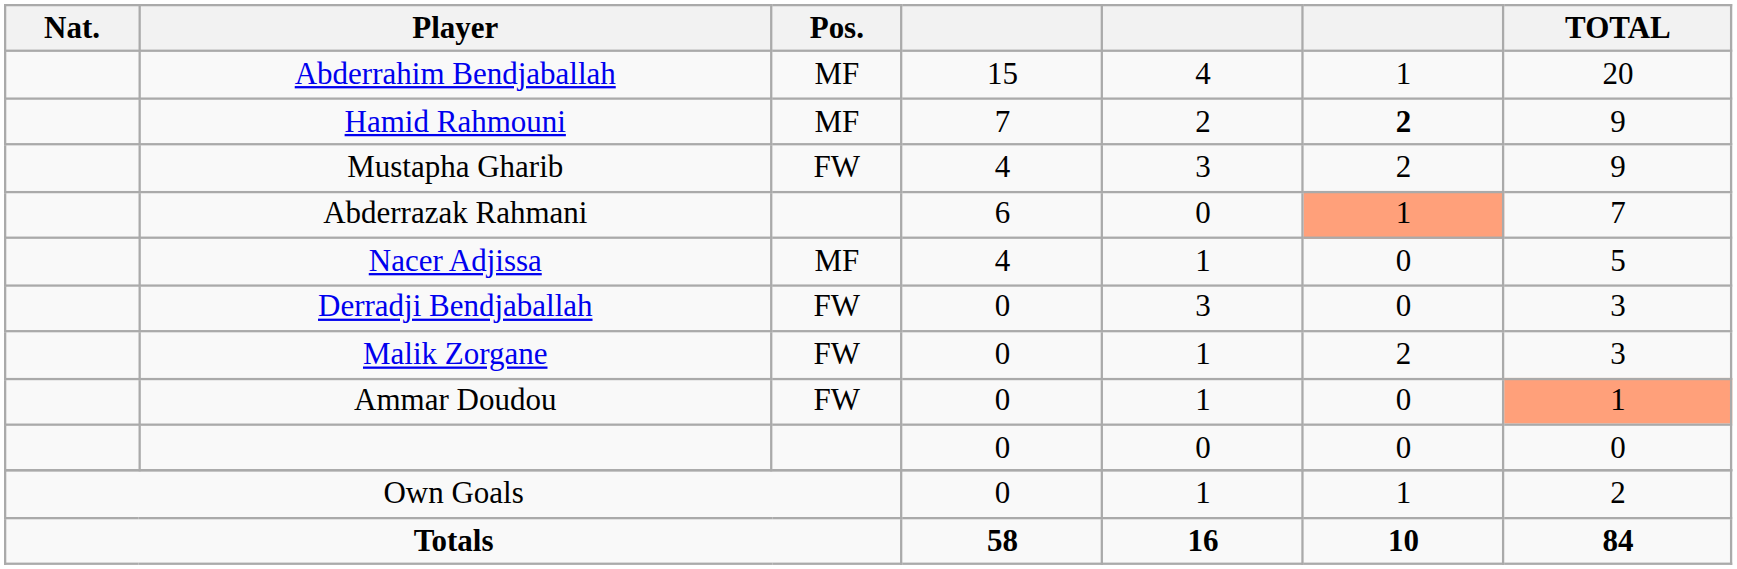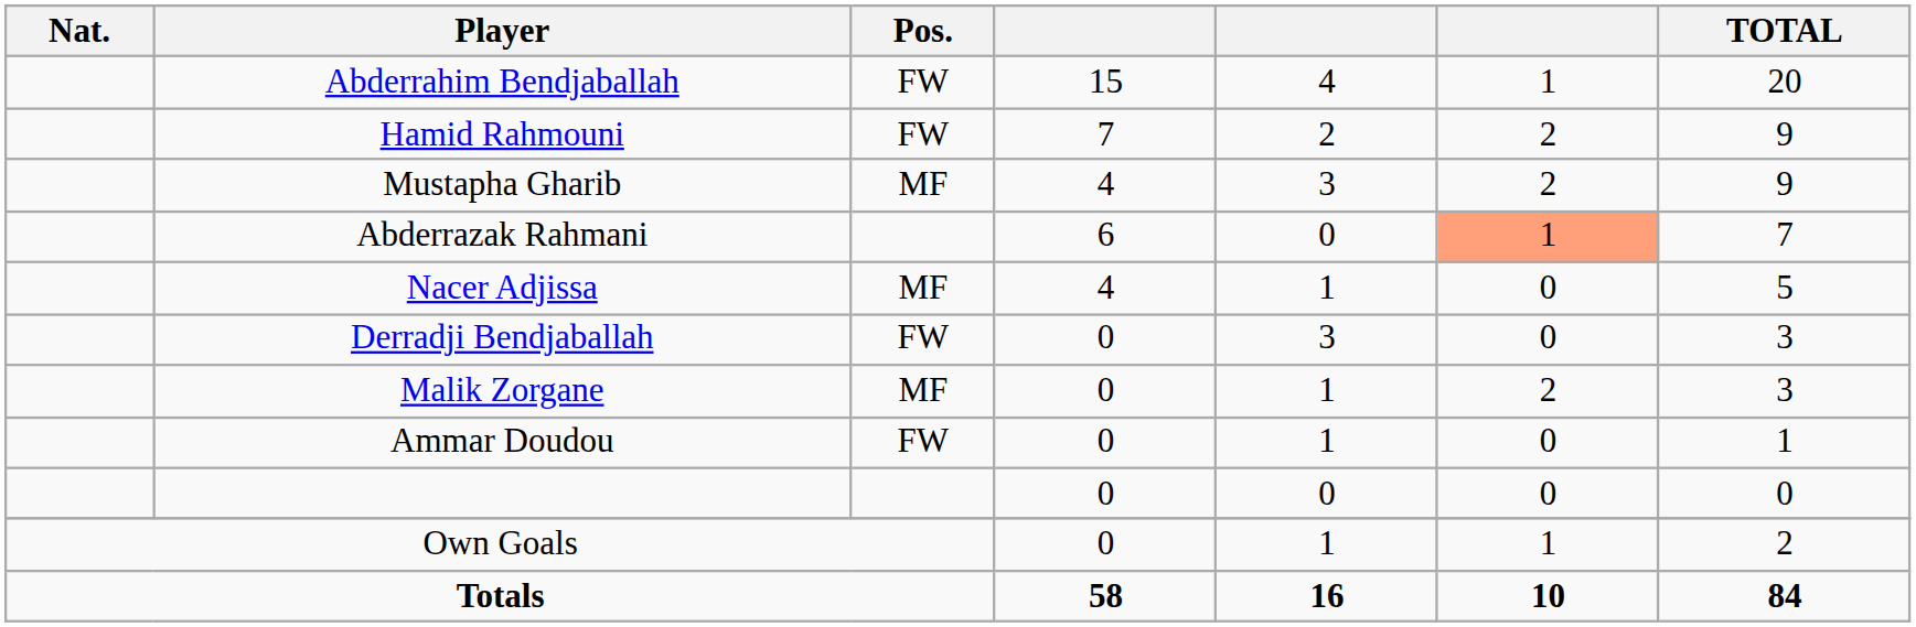Abderrahim Bendjaballah | Pos.: MF -> FW
Hamid Rahmouni | Pos.: MF -> FW
Hamid Rahmouni | column 6: bold -> normal
Mustapha Gharib | Pos.: FW -> MF
Malik Zorgane | Pos.: FW -> MF
Ammar Doudou | TOTAL: lightsalmon background -> no background
